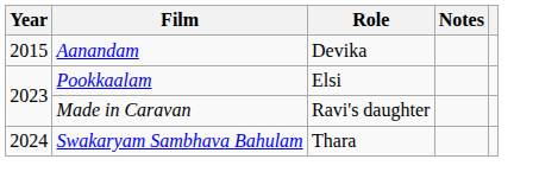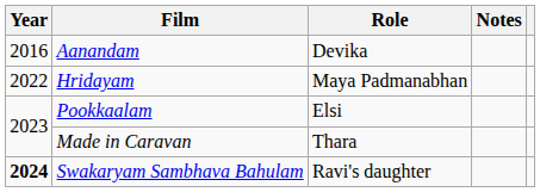Aanandam | Year: 2015 -> 2016
+ row: 2022 | Hridayam | Maya Padmanabhan
Made in Caravan | Role: Ravi's daughter -> Thara
Swakaryam Sambhava Bahulam | Year: normal -> bold
Swakaryam Sambhava Bahulam | Role: Thara -> Ravi's daughter
